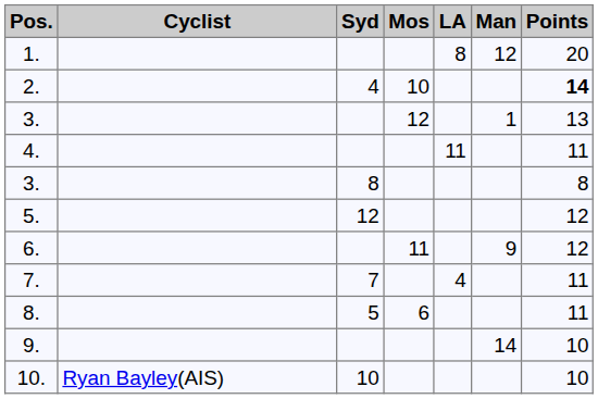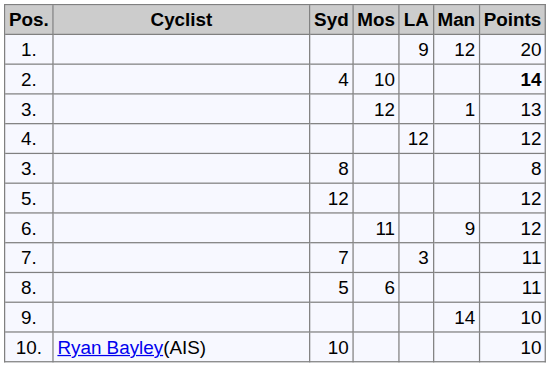1. | LA: 8 -> 9
4. | LA: 11 -> 12
4. | Points: 11 -> 12
7. | LA: 4 -> 3
